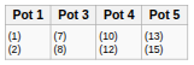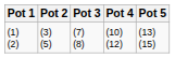+ column: Pot 2 | (3) (5)
